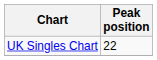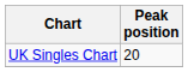UK Singles Chart | Peak position: 22 -> 20
